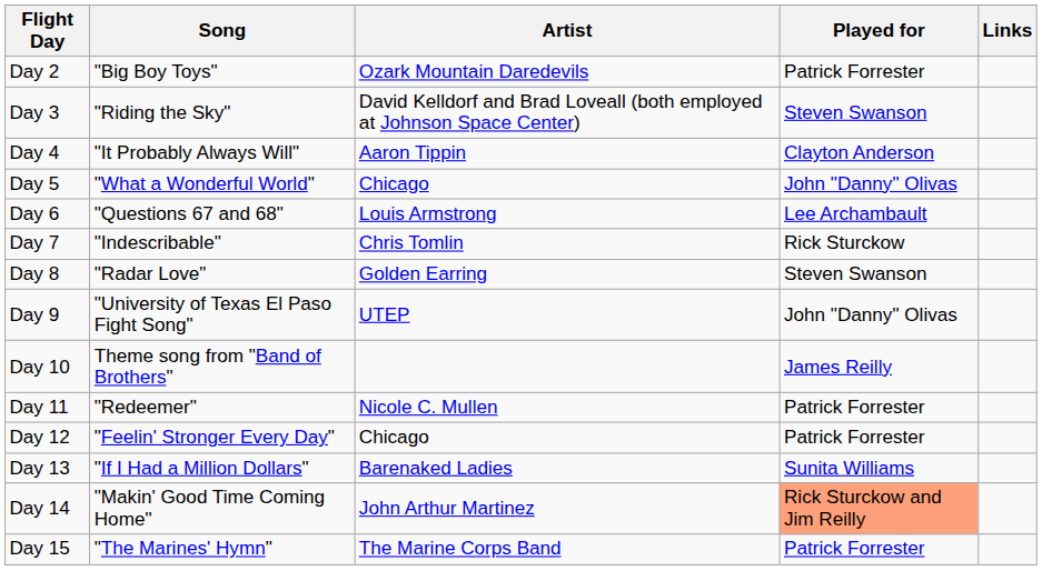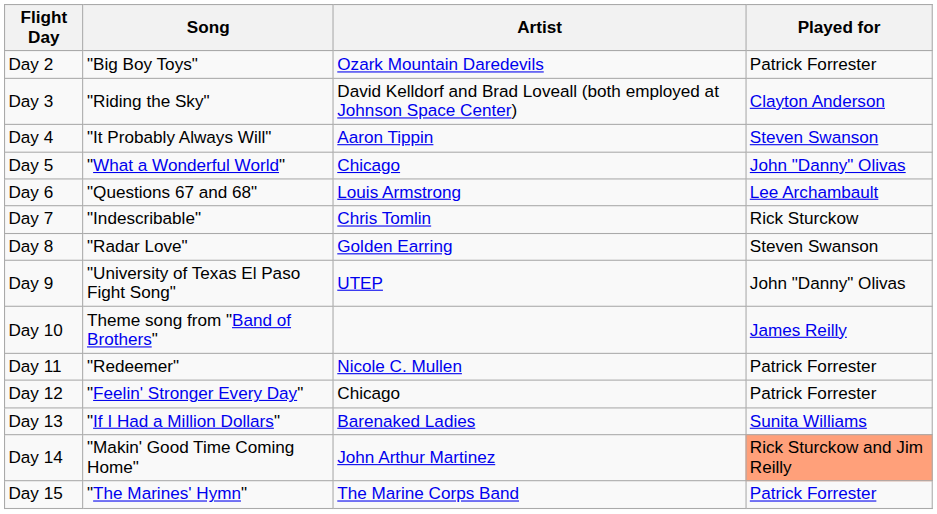- column: Links
Day 3 | Played for: Steven Swanson -> Clayton Anderson
Day 4 | Played for: Clayton Anderson -> Steven Swanson
